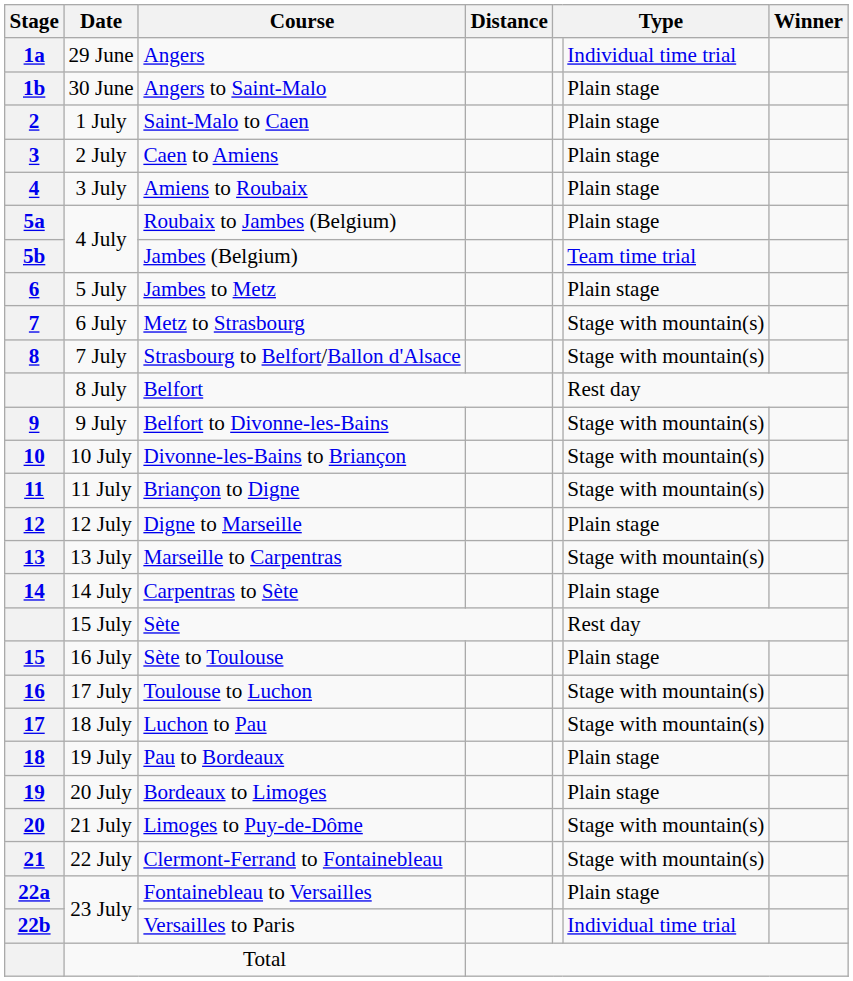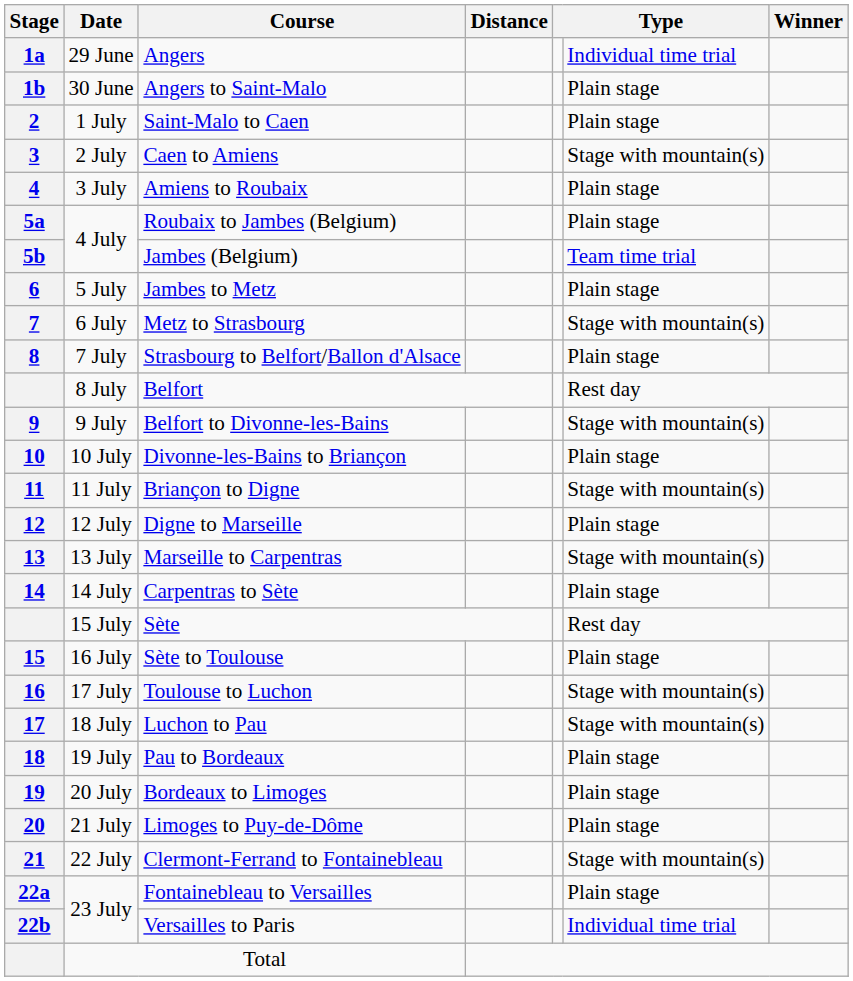Caen to Amiens | column 6: Plain stage -> Stage with mountain(s)
Strasbourg to Belfort/Ballon d'Alsace | column 6: Stage with mountain(s) -> Plain stage
Divonne-les-Bains to Briançon | column 6: Stage with mountain(s) -> Plain stage
Limoges to Puy-de-Dôme | column 6: Stage with mountain(s) -> Plain stage
